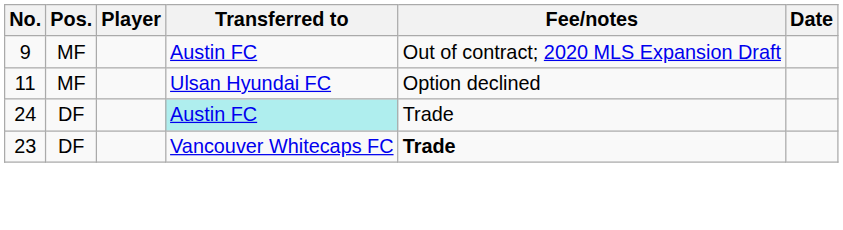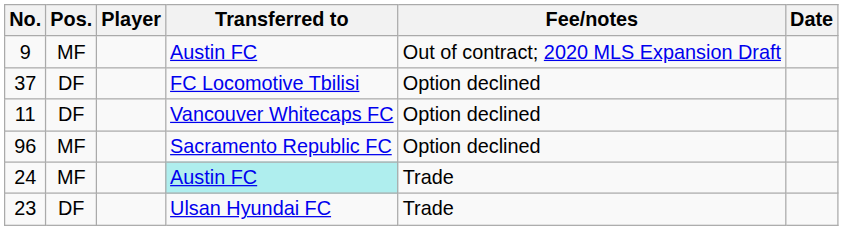+ row: 37 | DF | FC Locomotive Tbilisi | Option declined
11 | Pos.: MF -> DF
11 | Transferred to: Ulsan Hyundai FC -> Vancouver Whitecaps FC
+ row: 96 | MF | Sacramento Republic FC | Option declined
24 | Pos.: DF -> MF
23 | Transferred to: Vancouver Whitecaps FC -> Ulsan Hyundai FC
23 | Fee/notes: bold -> normal
